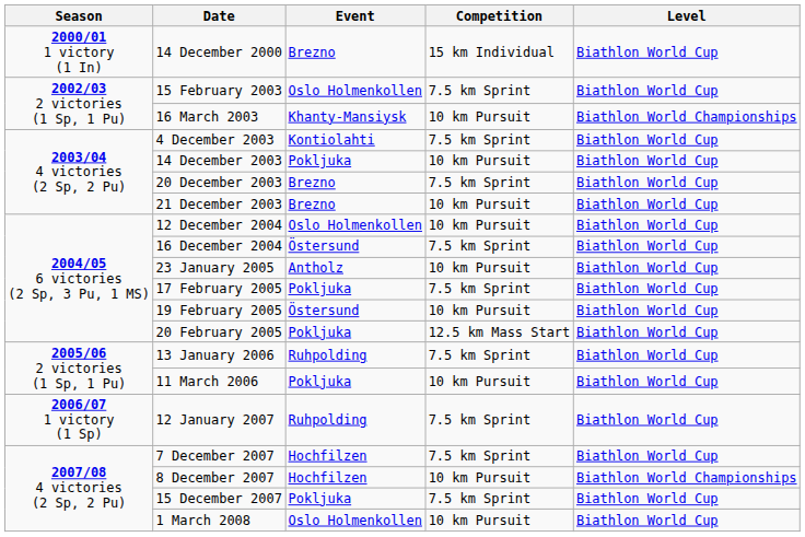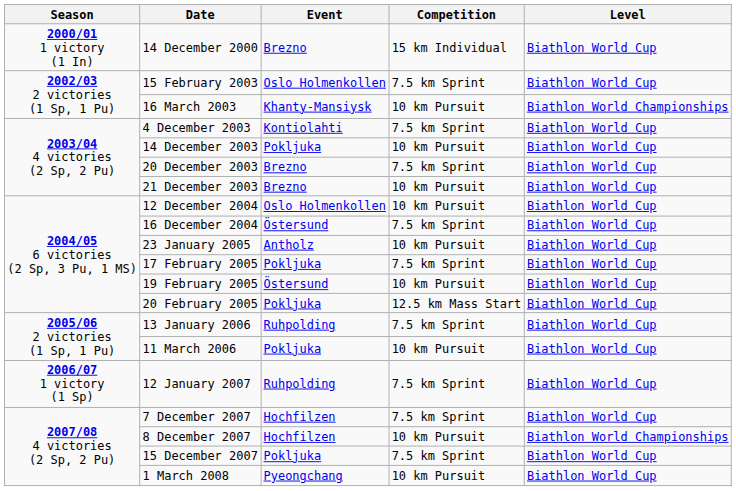1 March 2008 | Event: Oslo Holmenkollen -> Pyeongchang
